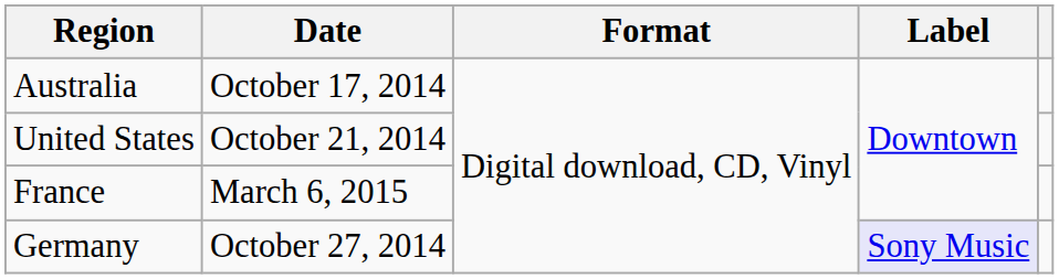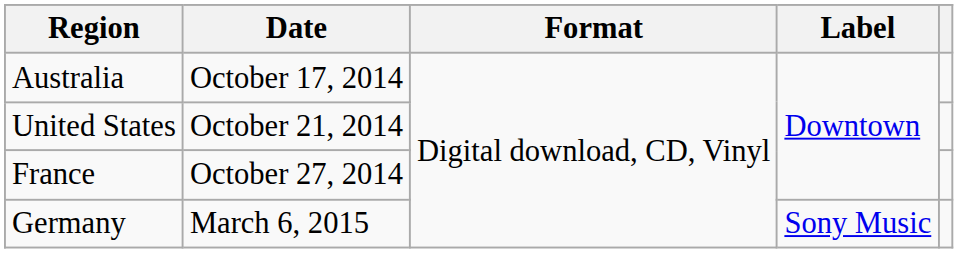France | Date: March 6, 2015 -> October 27, 2014
Germany | Date: October 27, 2014 -> March 6, 2015
Germany | Label: lavender background -> no background
